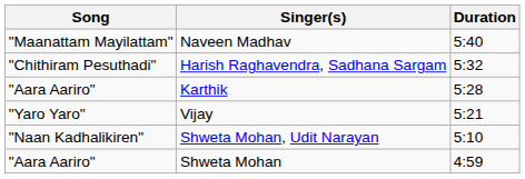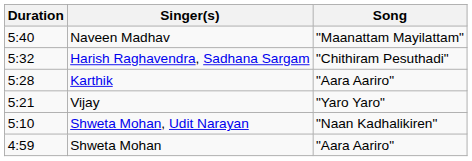columns swapped: Song <-> Duration
